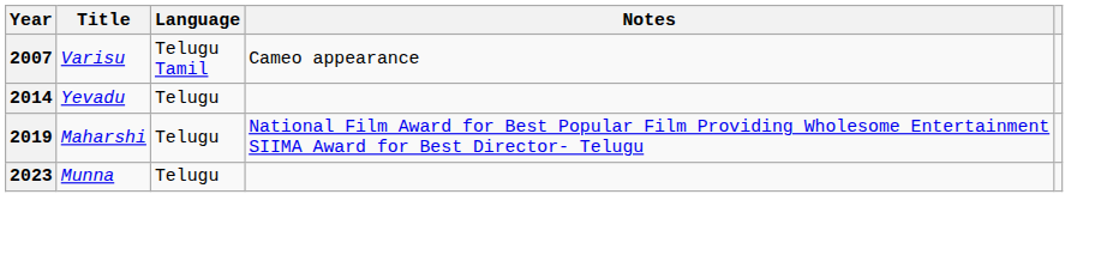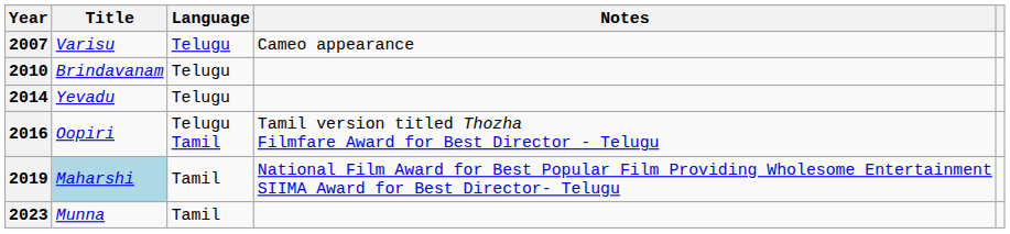2007 | Language: Telugu Tamil -> Telugu
+ row: 2010 | Brindavanam | Telugu
+ row: 2016 | Oopiri | Telugu Tamil | Tamil version titled Thozha Filmfare Award for Best Director - Telugu
2019 | Title: no background -> lightblue background
2019 | Language: Telugu -> Tamil
2023 | Language: Telugu -> Tamil
